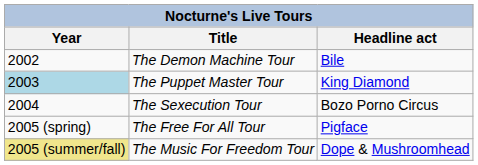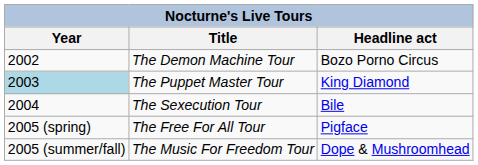The Demon Machine Tour | Headline act: Bile -> Bozo Porno Circus
The Sexecution Tour | Headline act: Bozo Porno Circus -> Bile
The Music For Freedom Tour | Year: khaki background -> no background
